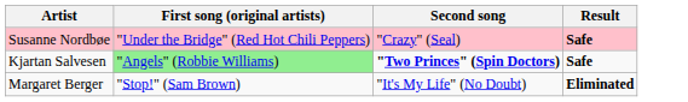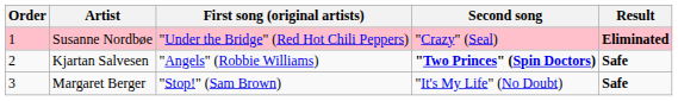+ column: Order | 1 | 2 | 3
Susanne Nordbøe | Result: Safe -> Eliminated
Kjartan Salvesen | First song (original artists): lightgreen background -> no background
Margaret Berger | Result: Eliminated -> Safe
